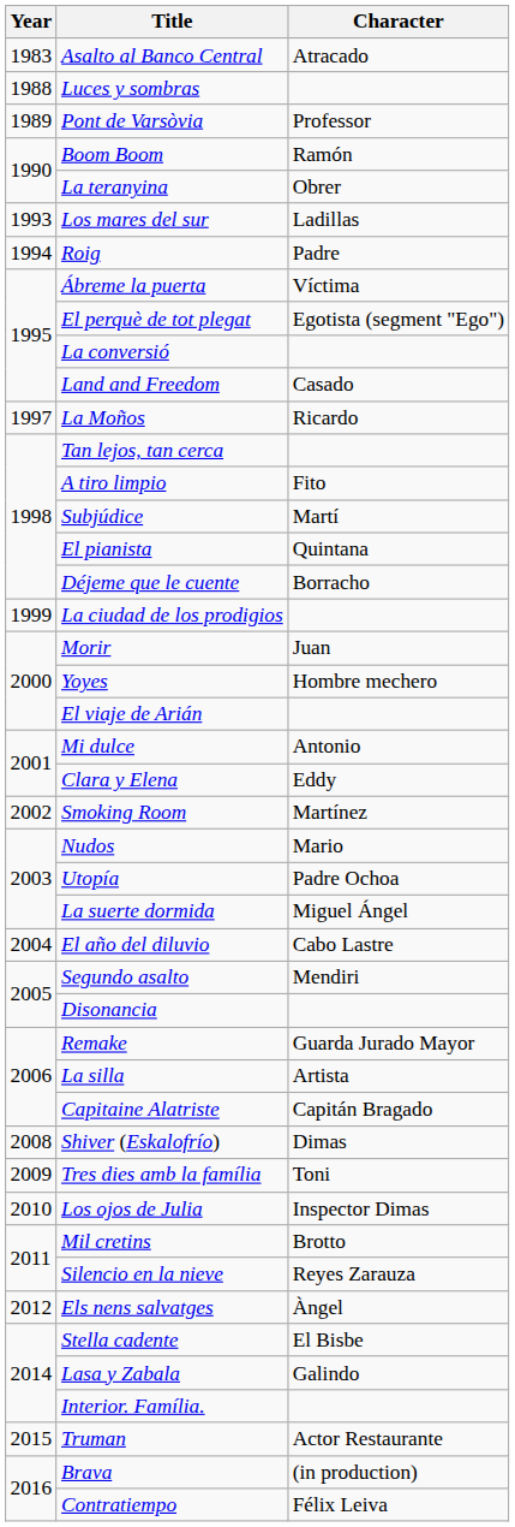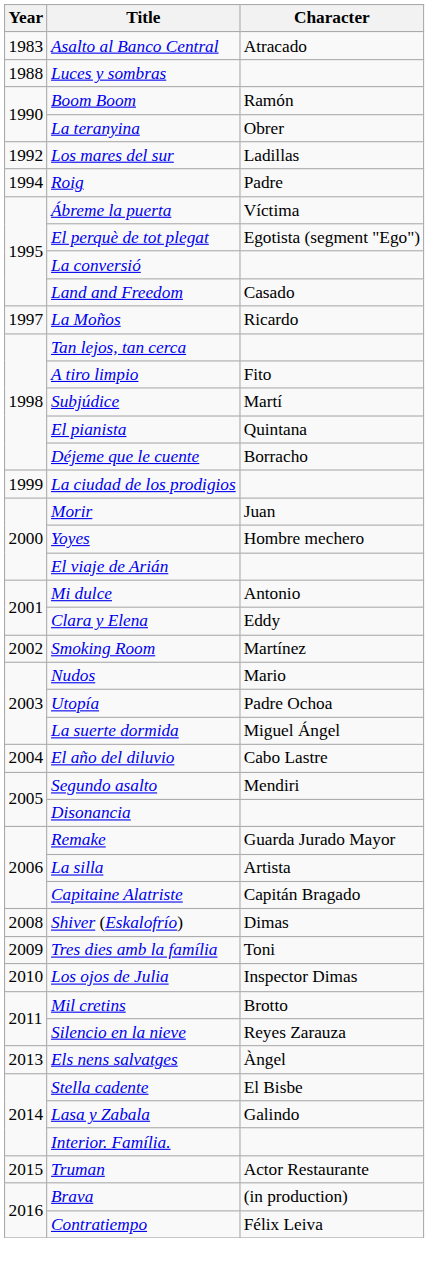- row: 1989 | Pont de Varsòvia | Professor
Los mares del sur | Year: 1993 -> 1992
Els nens salvatges | Year: 2012 -> 2013
